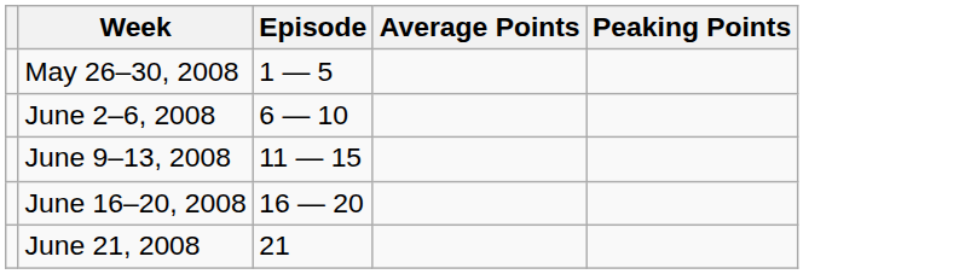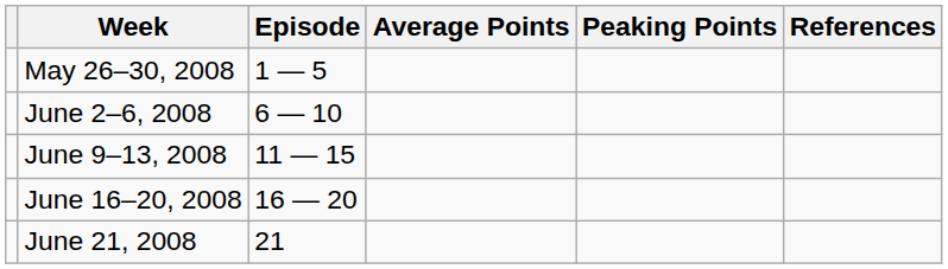+ column: References
